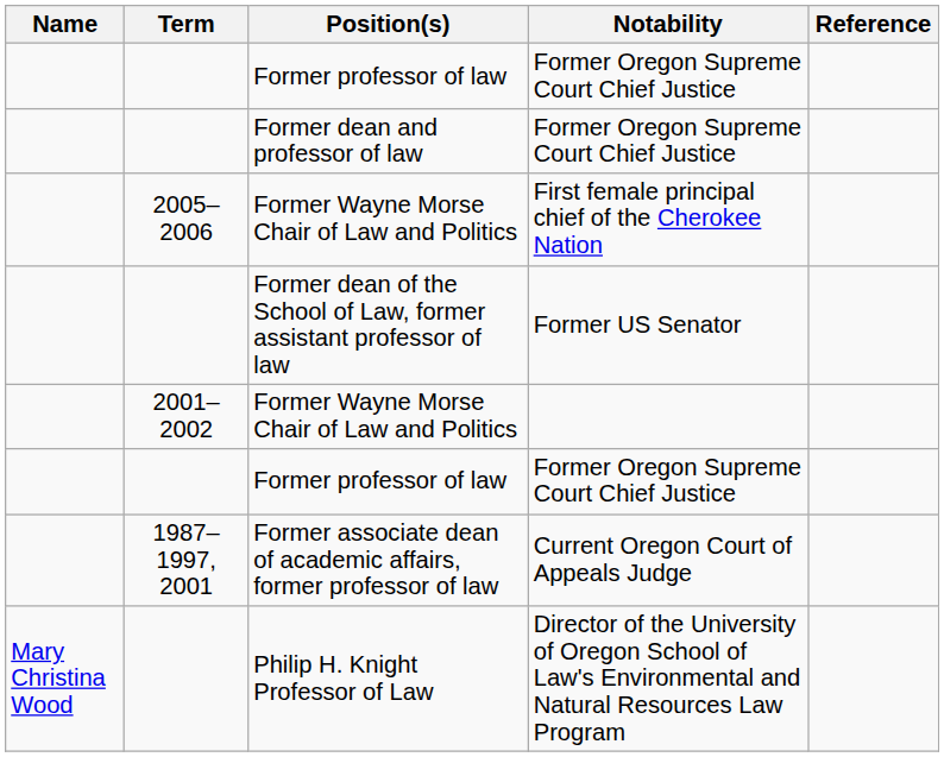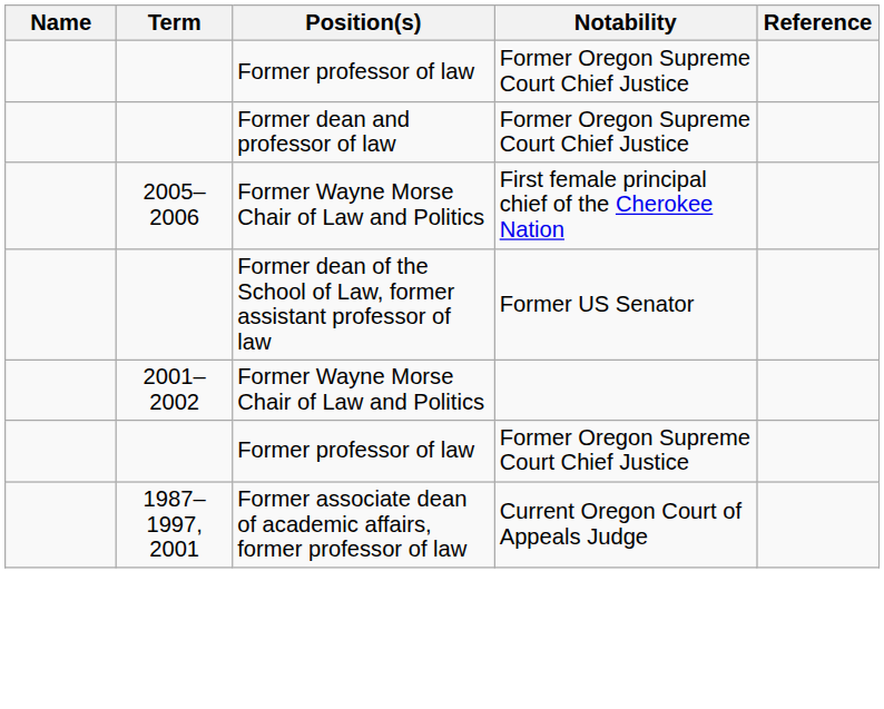- row: Mary Christina Wood | Philip H. Knight Professor of Law | Director of the University of Oregon School of Law's Environmental and Natural Resources Law Program
